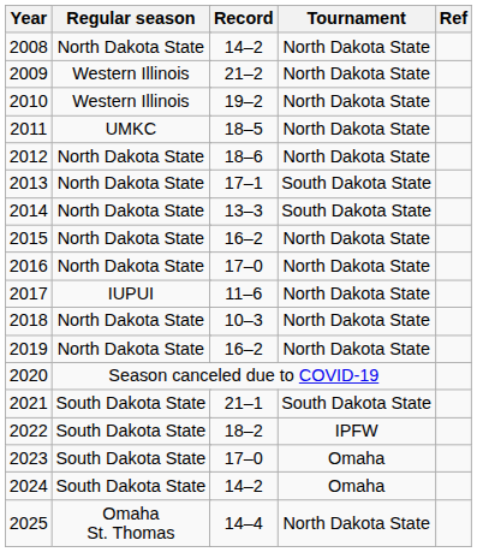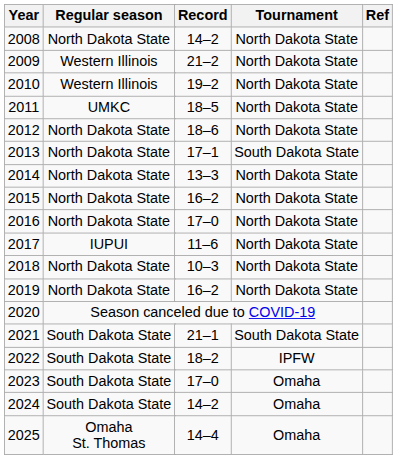2014 | Tournament: South Dakota State -> North Dakota State
2025 | Tournament: North Dakota State -> Omaha
